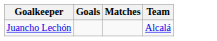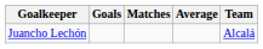+ column: Average
